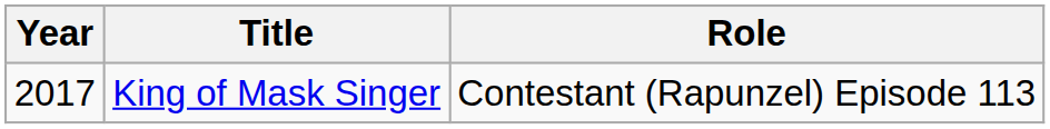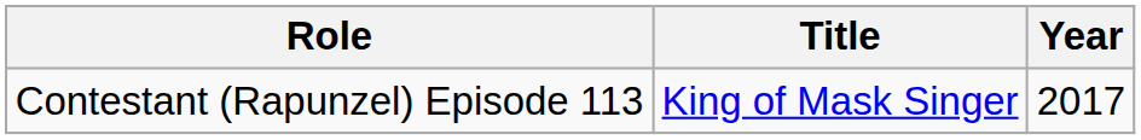columns swapped: Year <-> Role
